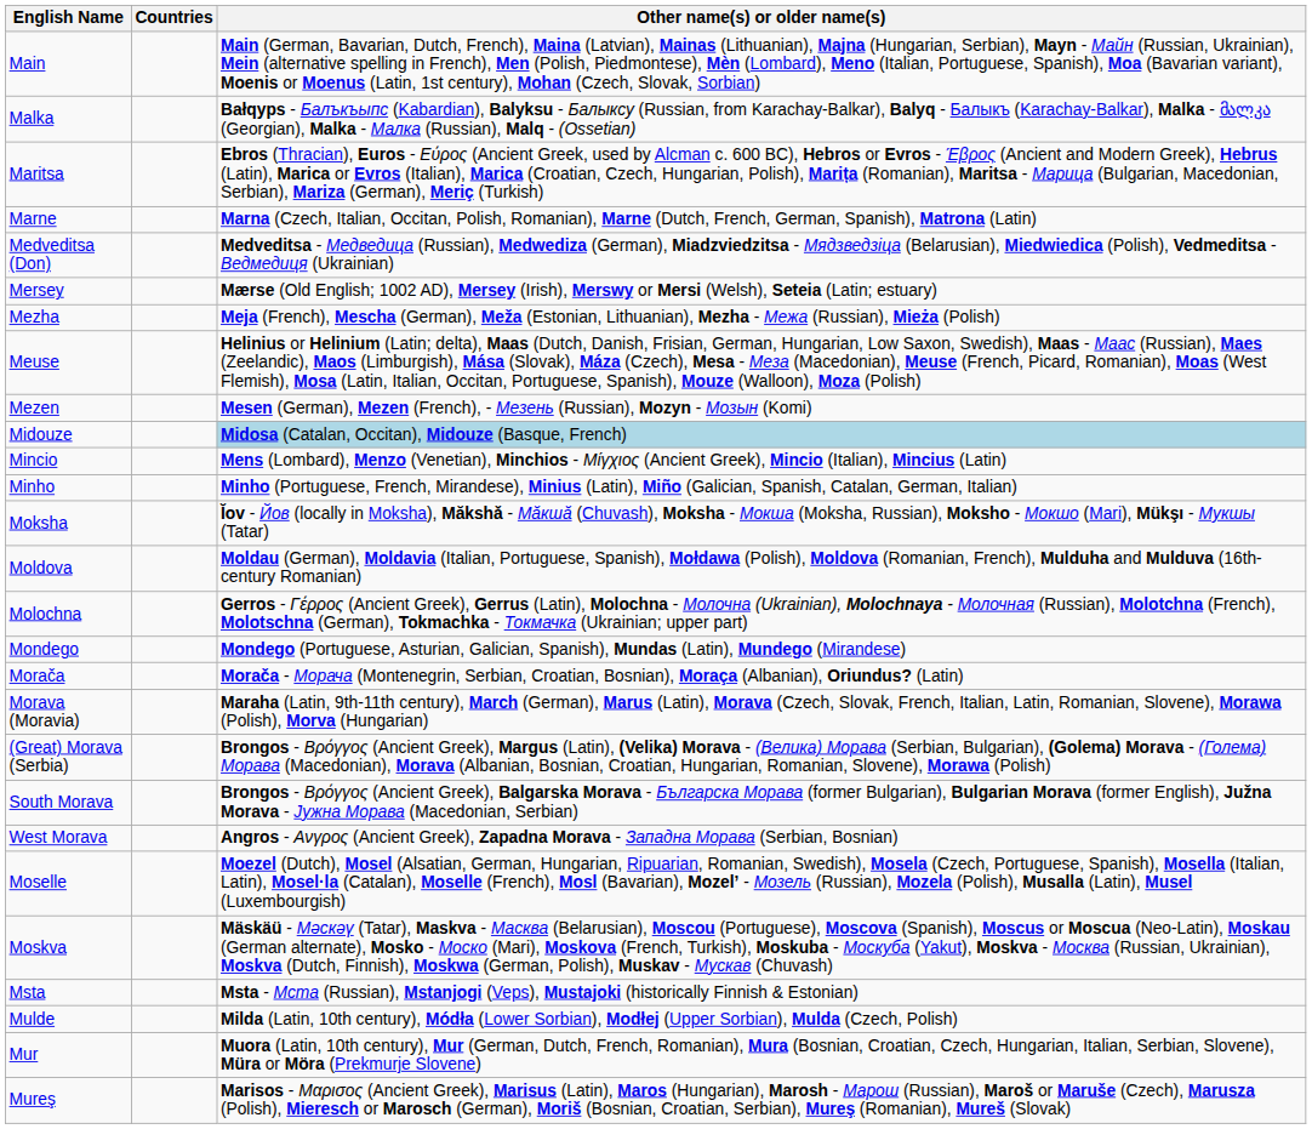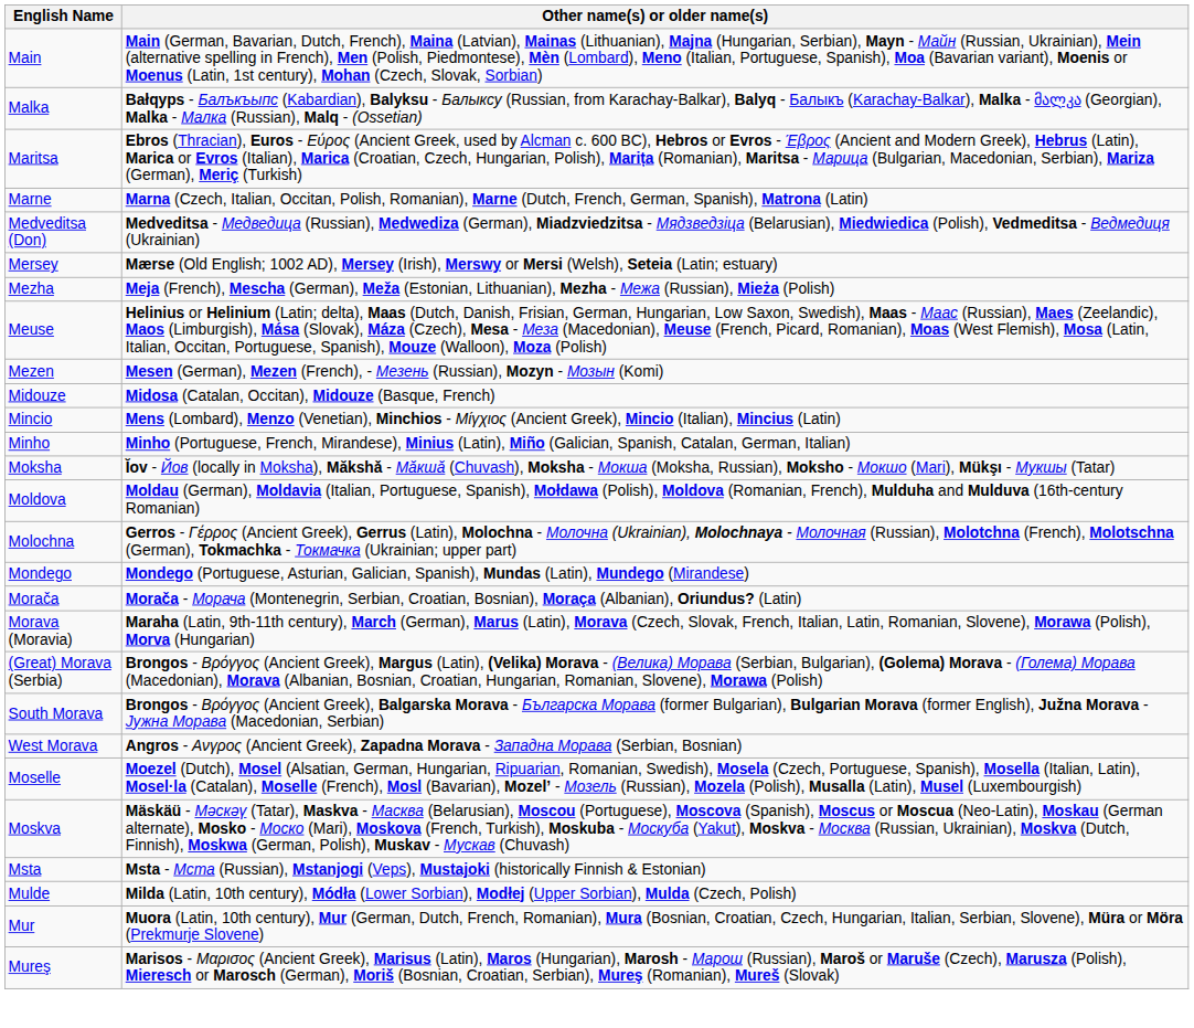- column: Countries
Midouze | Other name(s) or older name(s): lightblue background -> no background
